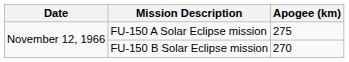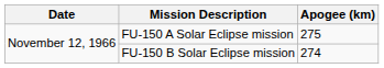FU-150 B Solar Eclipse mission | Apogee (km): 270 -> 274
